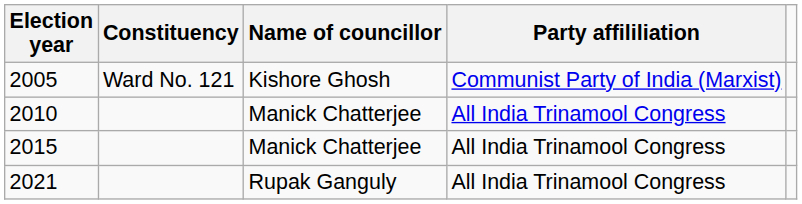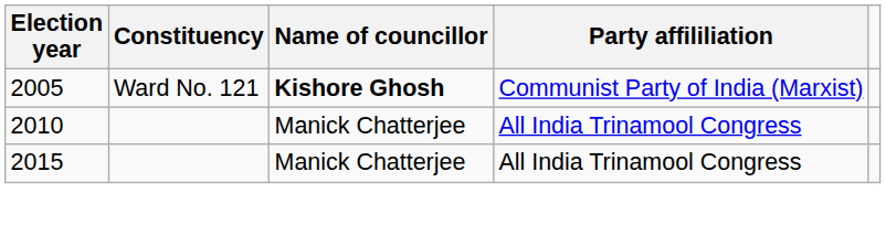2005 | Name of councillor: normal -> bold
- row: 2021 | Rupak Ganguly | All India Trinamool Congress
